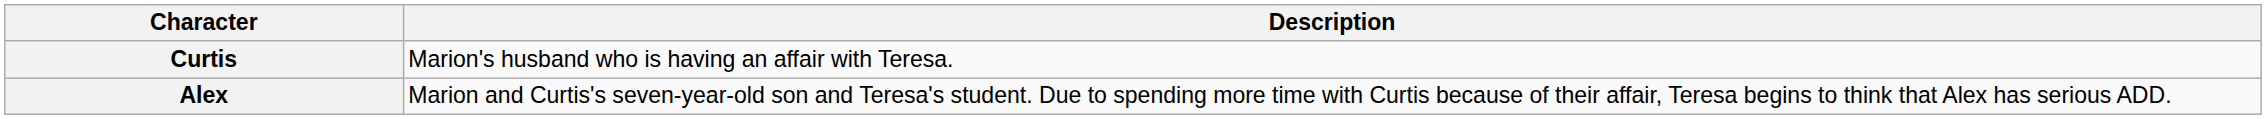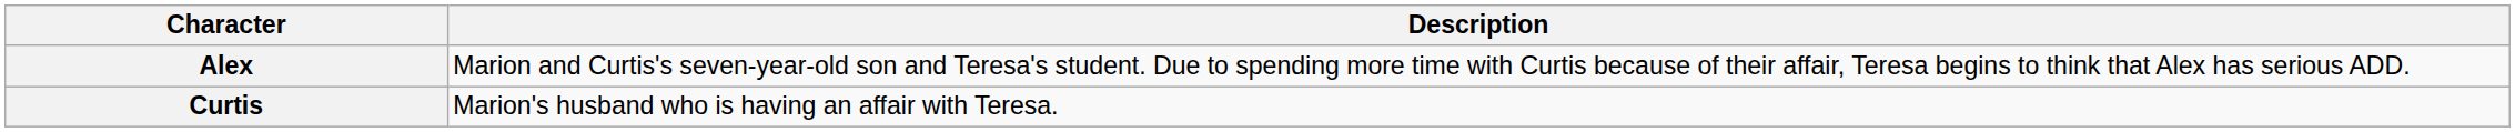rows swapped: Alex <-> Curtis
